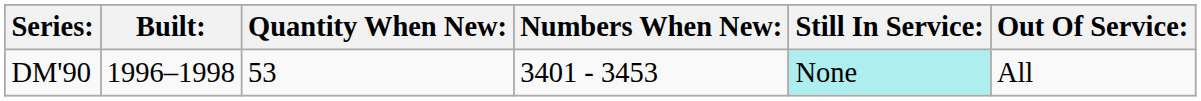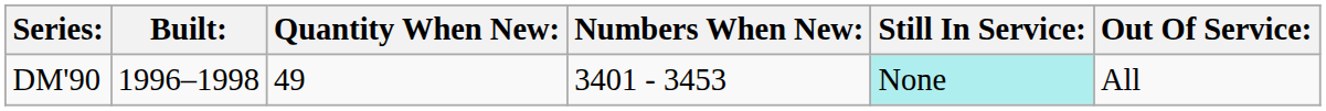DM'90 | Quantity When New:: 53 -> 49
